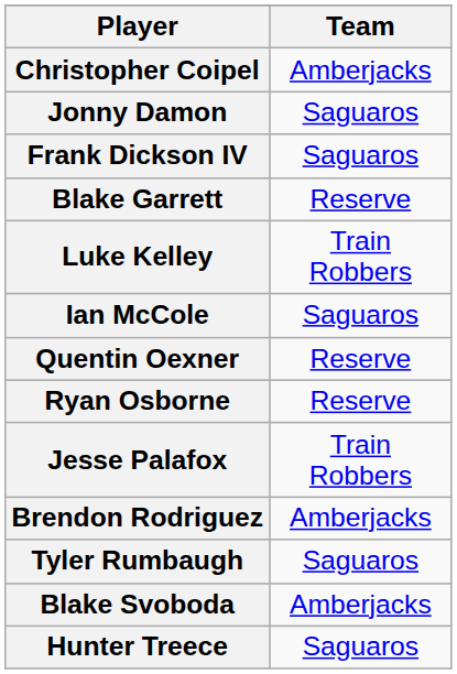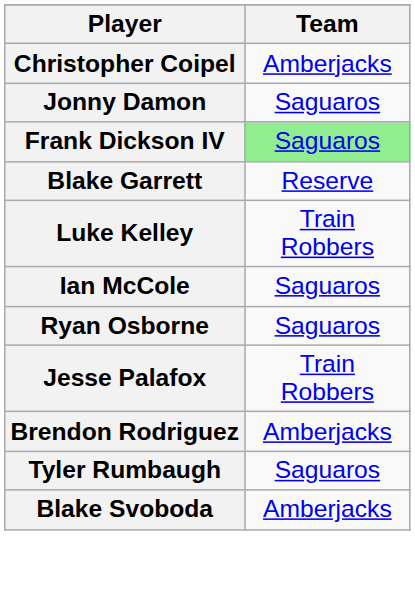Frank Dickson IV | Team: no background -> lightgreen background
- row: Quentin Oexner | Reserve
Ryan Osborne | Team: Reserve -> Saguaros
- row: Hunter Treece | Saguaros
